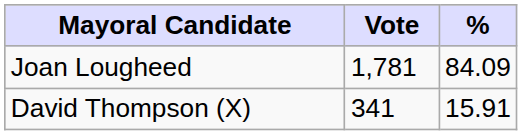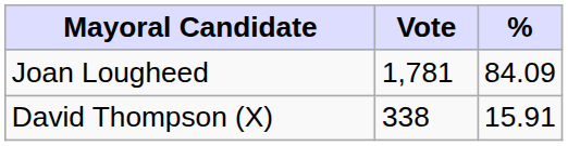David Thompson (X) | Vote: 341 -> 338
